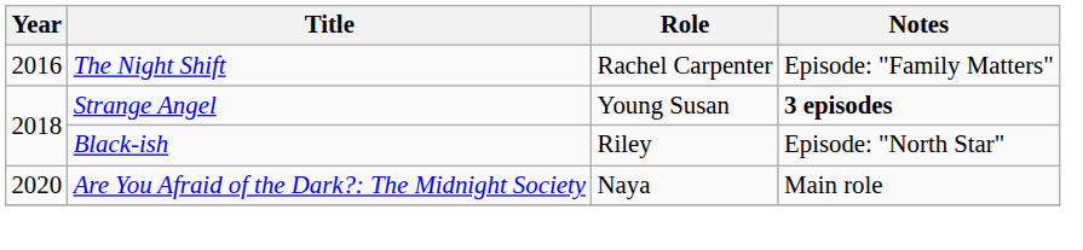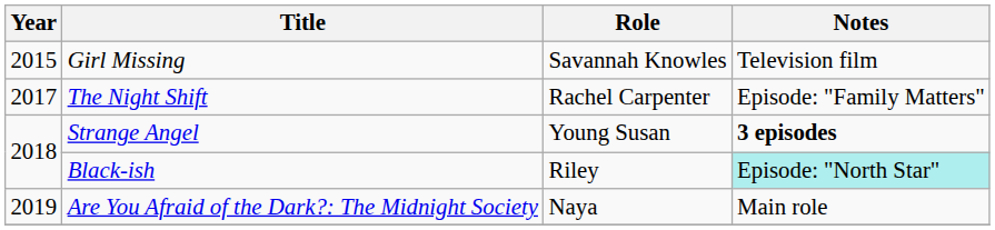+ row: 2015 | Girl Missing | Savannah Knowles | Television film
The Night Shift | Year: 2016 -> 2017
Black-ish | Notes: no background -> paleturquoise background
Are You Afraid of the Dark?: The Midnight Society | Year: 2020 -> 2019
